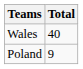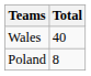Poland | Total: 9 -> 8
